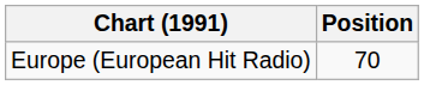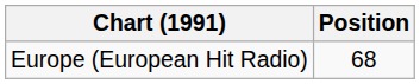Europe (European Hit Radio) | Position: 70 -> 68
